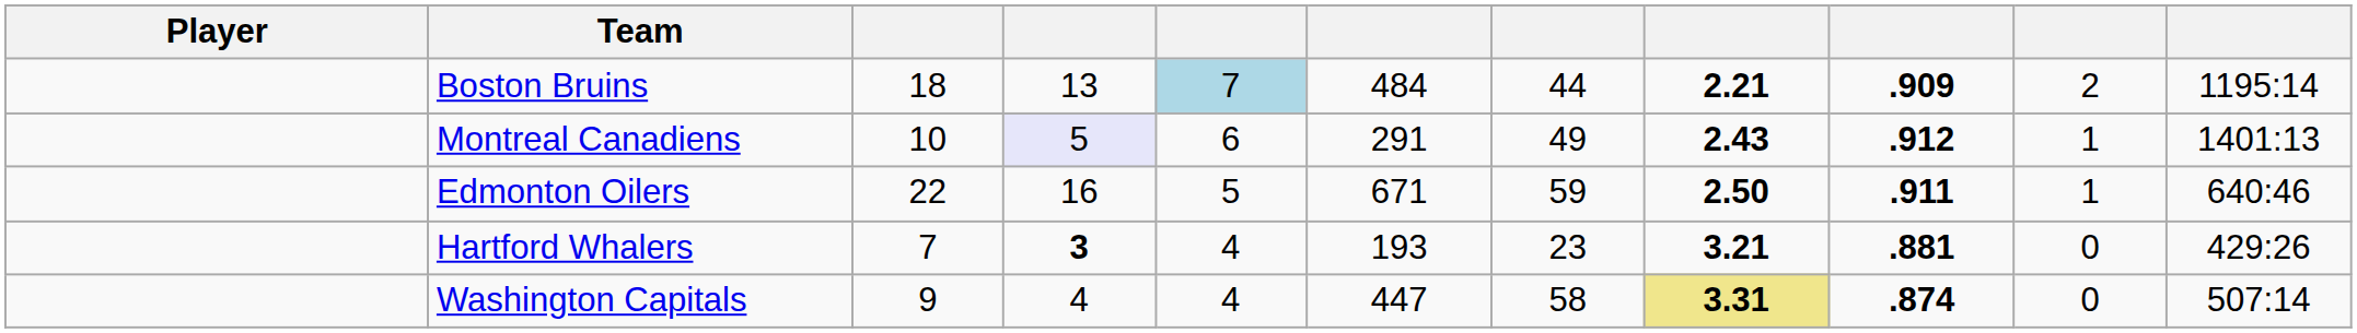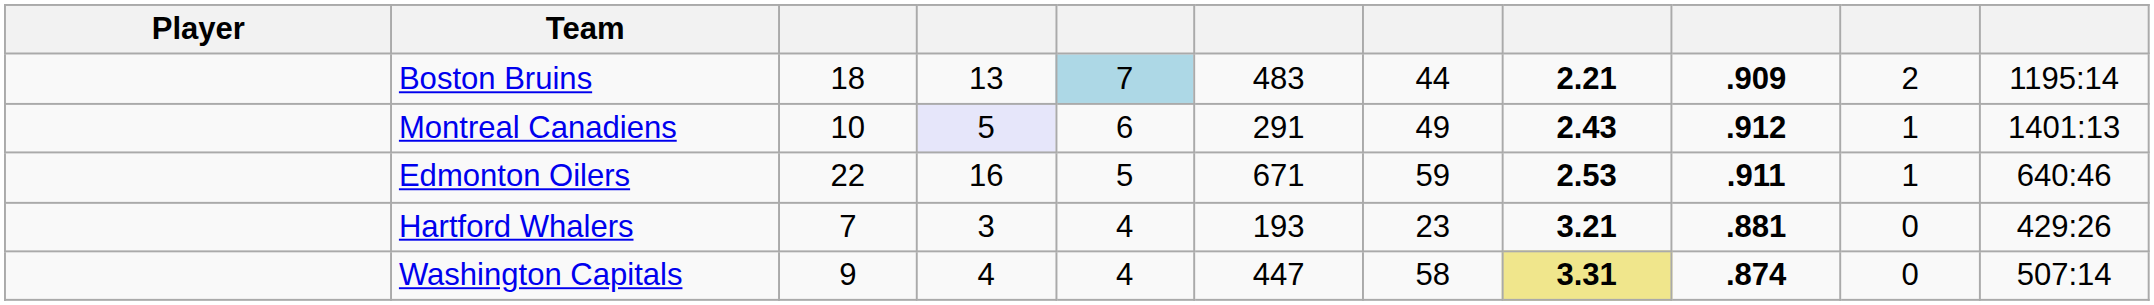Boston Bruins | column 6: 484 -> 483
Edmonton Oilers | column 8: 2.50 -> 2.53
Hartford Whalers | column 4: bold -> normal
